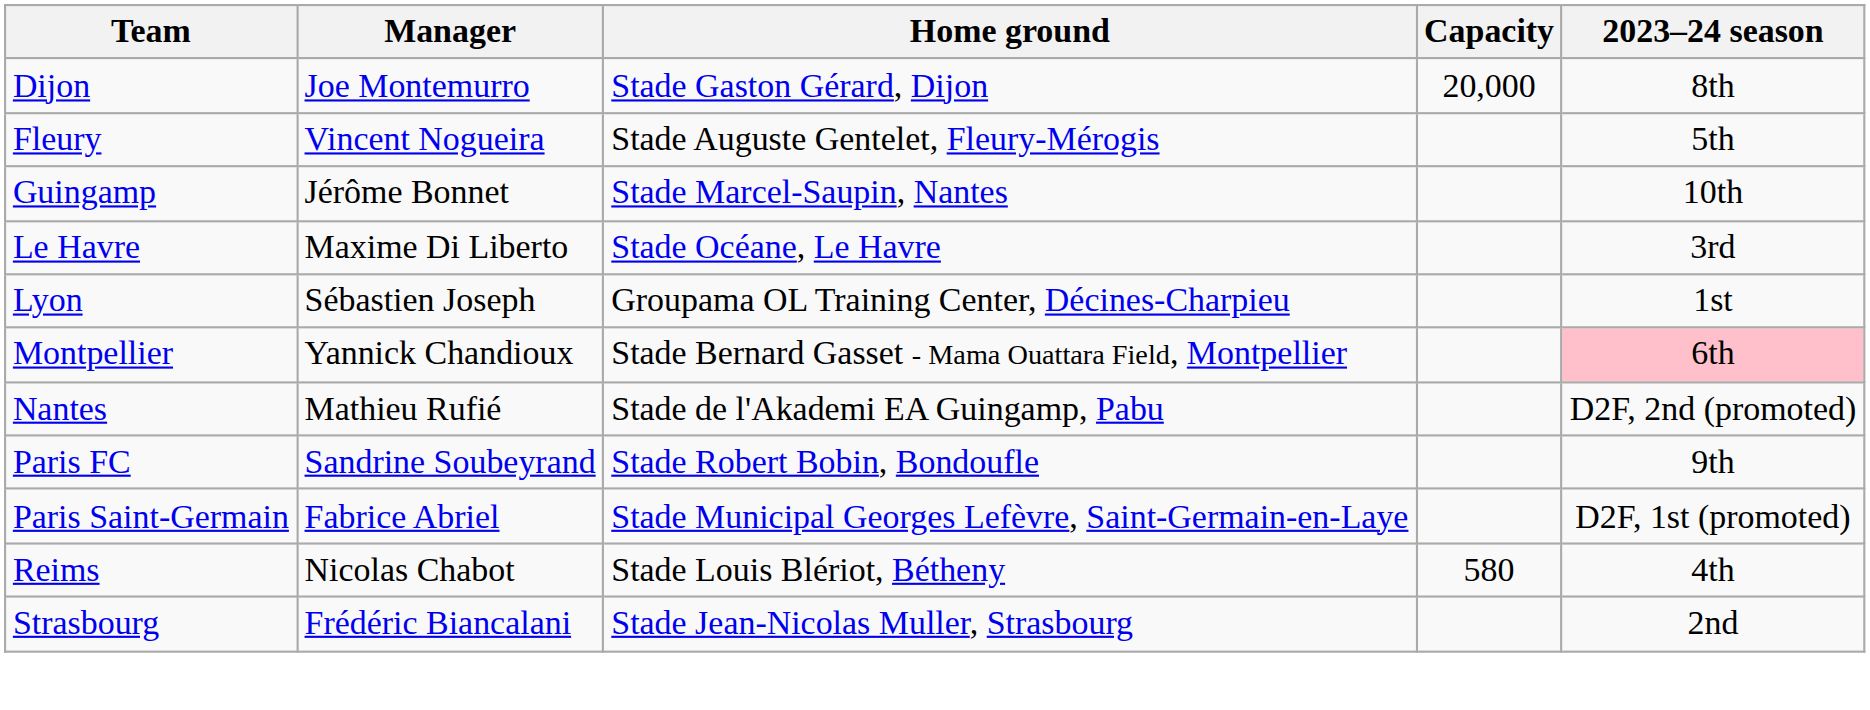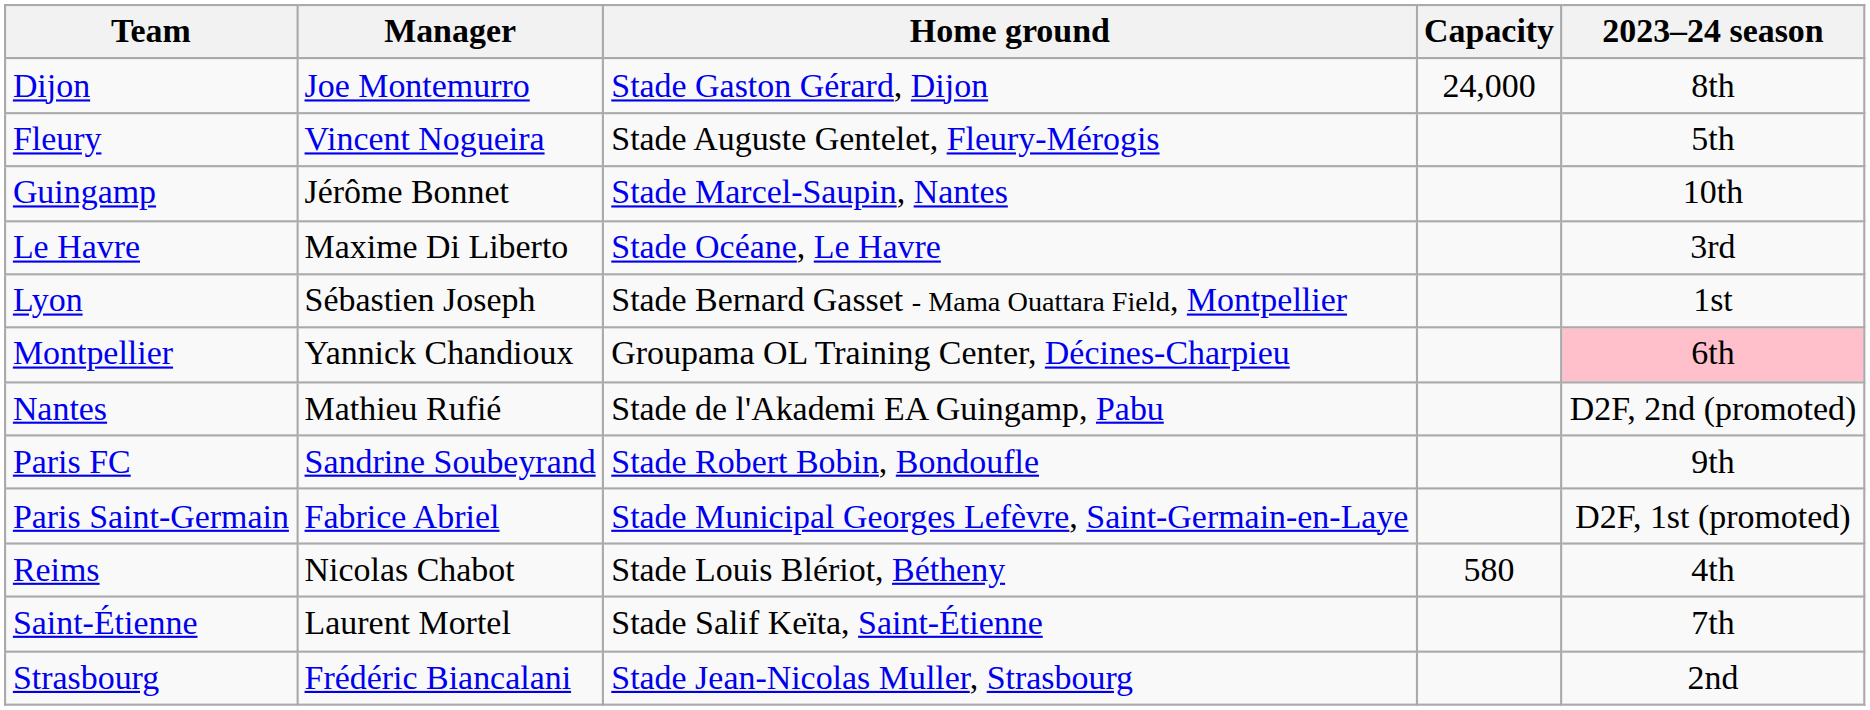Dijon | Capacity: 20,000 -> 24,000
Lyon | Home ground: Groupama OL Training Center, Décines-Charpieu -> Stade Bernard Gasset - Mama Ouattara Field, Montpellier
Montpellier | Home ground: Stade Bernard Gasset - Mama Ouattara Field, Montpellier -> Groupama OL Training Center, Décines-Charpieu
+ row: Saint-Étienne | Laurent Mortel | Stade Salif Keïta, Saint-Étienne | 7th
